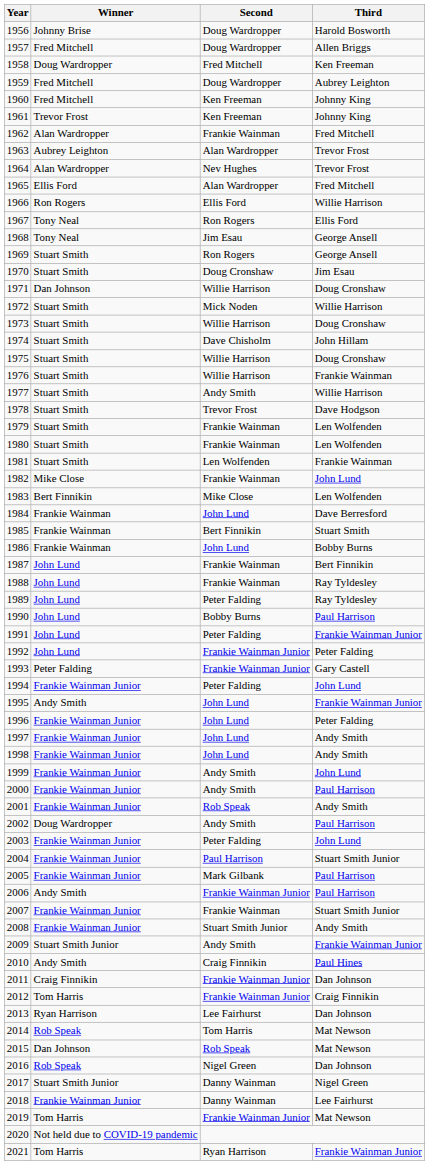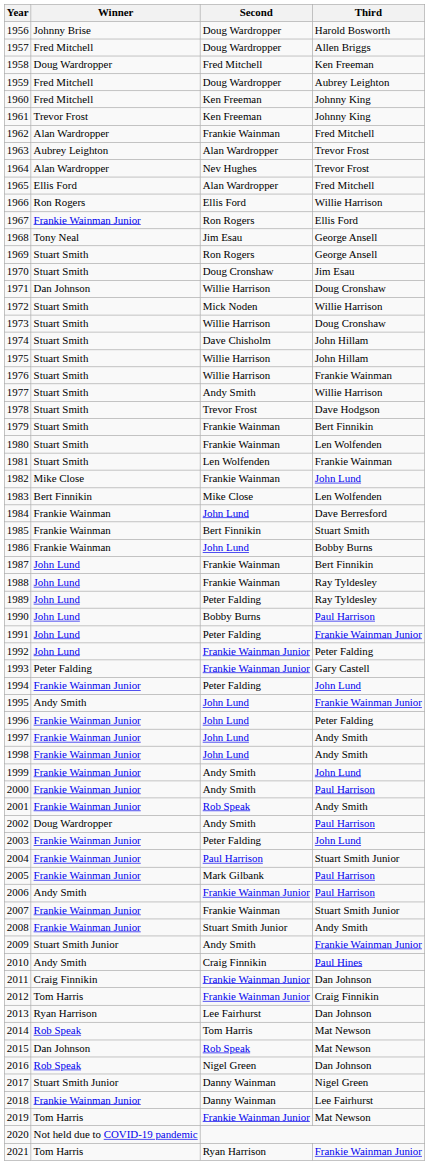1967 | Winner: Tony Neal -> Frankie Wainman Junior
1975 | Third: Doug Cronshaw -> John Hillam
1979 | Third: Len Wolfenden -> Bert Finnikin
